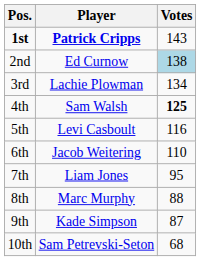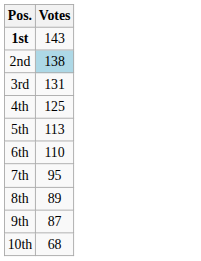- column: Player | Patrick Cripps | Ed Curnow | Lachie Plowman | Sam Walsh | Levi Casboult | Jacob Weitering | Liam Jones | Marc Murphy | Kade Simpson | Sam Petrevski-Seton
3rd | Votes: 134 -> 131
4th | Votes: bold -> normal
5th | Votes: 116 -> 113
8th | Votes: 88 -> 89
